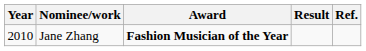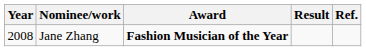Jane Zhang | Year: 2010 -> 2008
